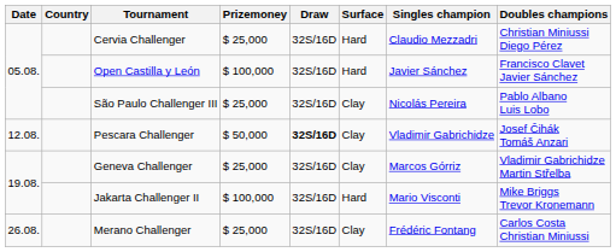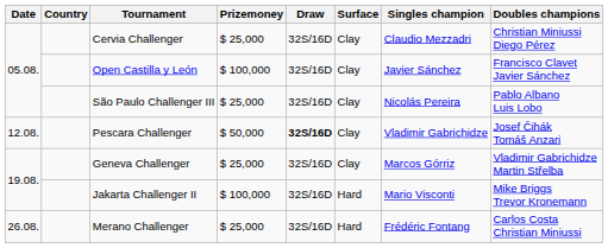Cervia Challenger | Surface: Hard -> Clay
Open Castilla y León | Surface: Hard -> Clay
Merano Challenger | Surface: Clay -> Hard
